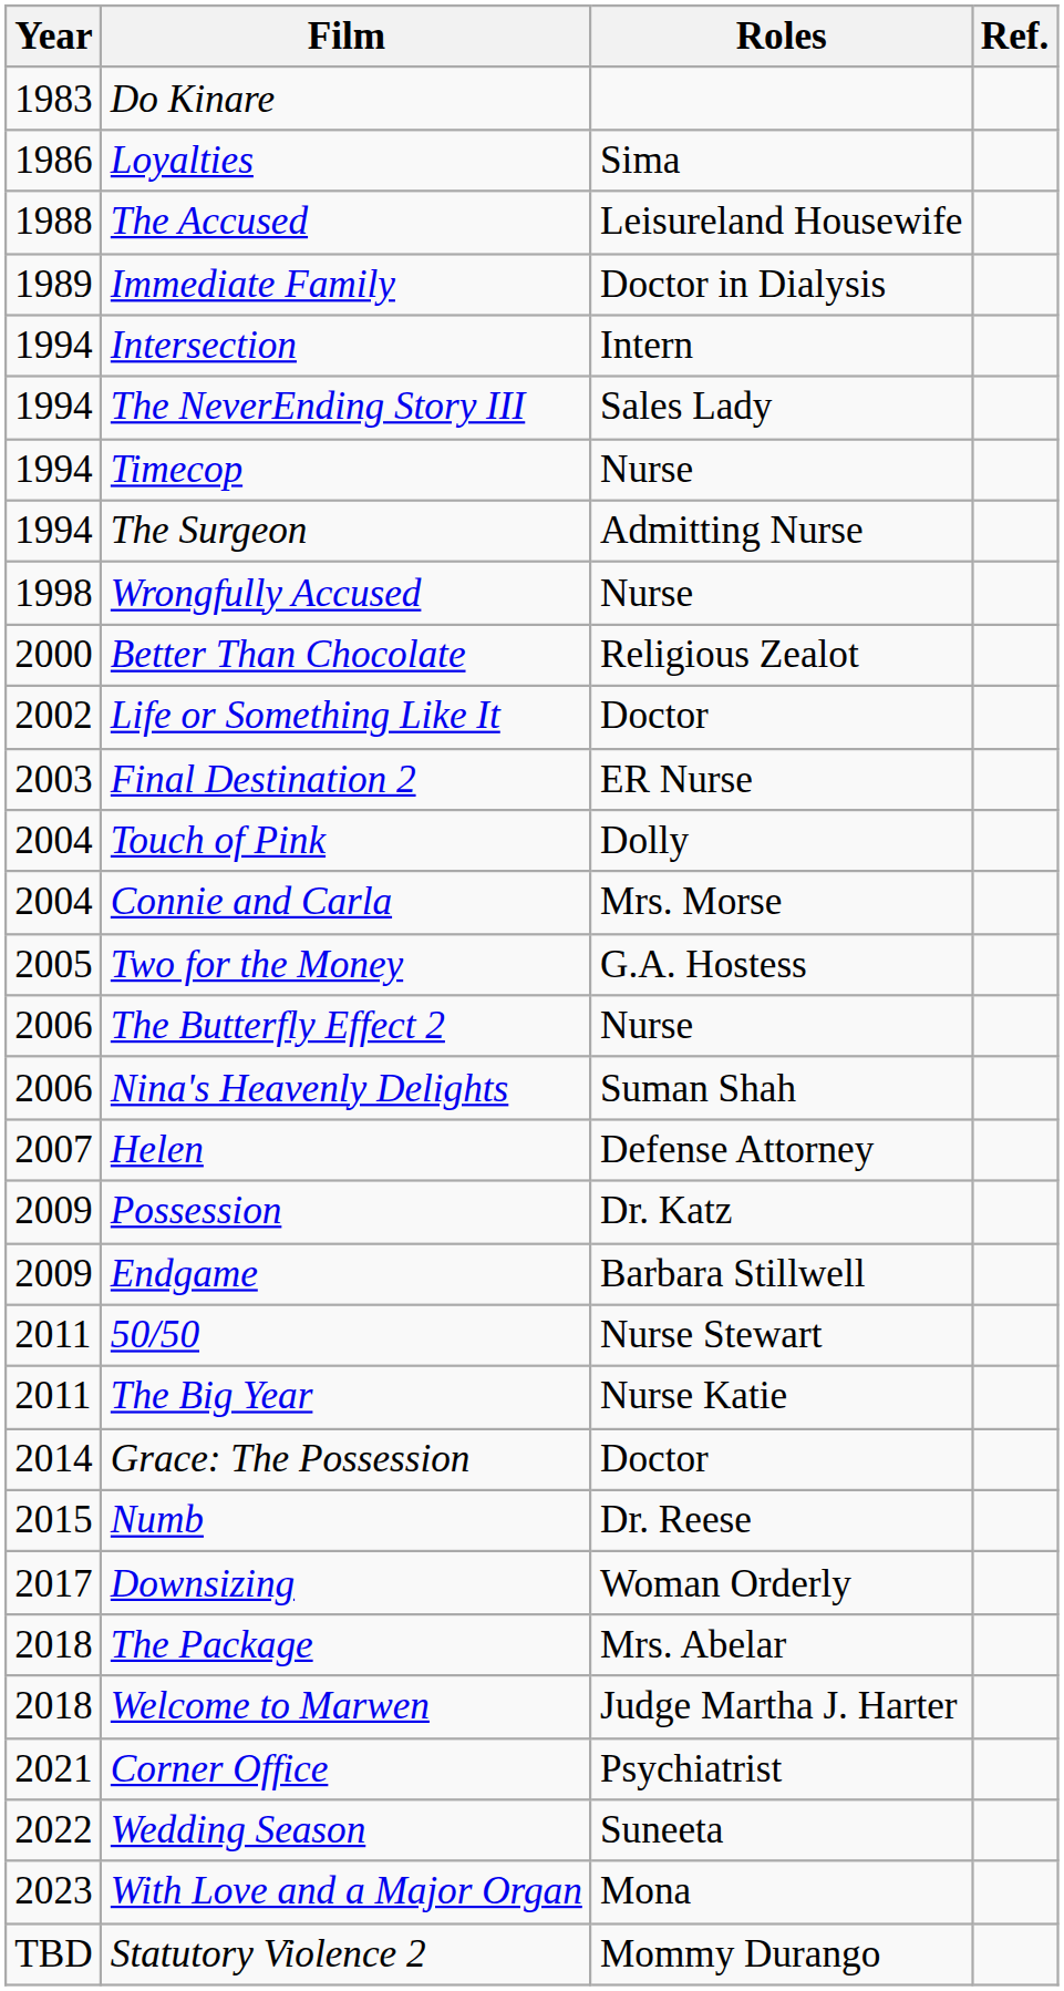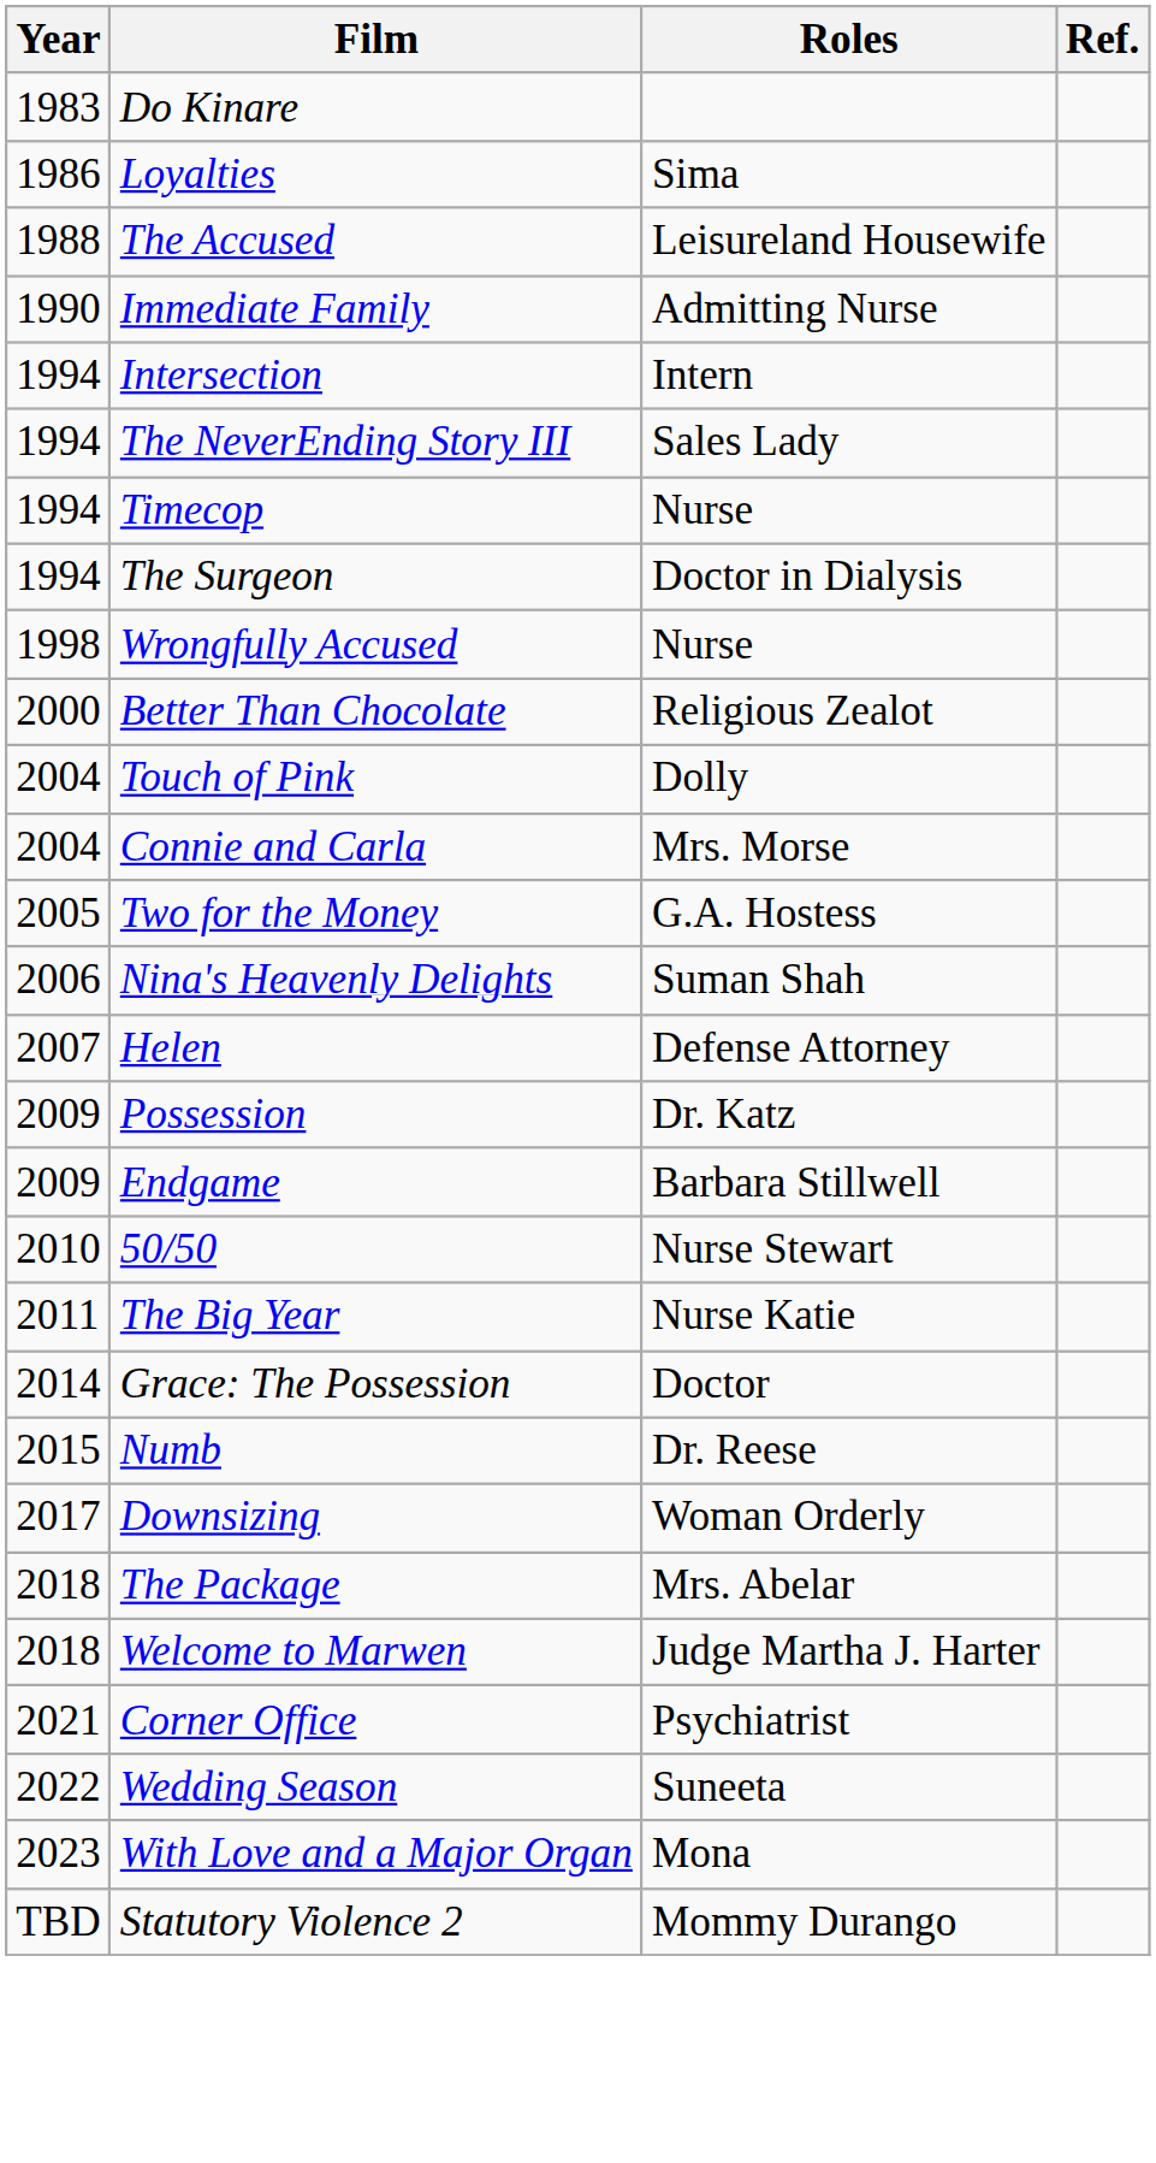Immediate Family | Year: 1989 -> 1990
Immediate Family | Roles: Doctor in Dialysis -> Admitting Nurse
The Surgeon | Roles: Admitting Nurse -> Doctor in Dialysis
- row: 2002 | Life or Something Like It | Doctor
- row: 2003 | Final Destination 2 | ER Nurse
- row: 2006 | The Butterfly Effect 2 | Nurse
50/50 | Year: 2011 -> 2010
